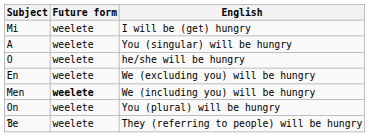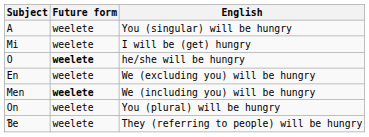rows swapped: Mi <-> A
O | Future form: normal -> bold
